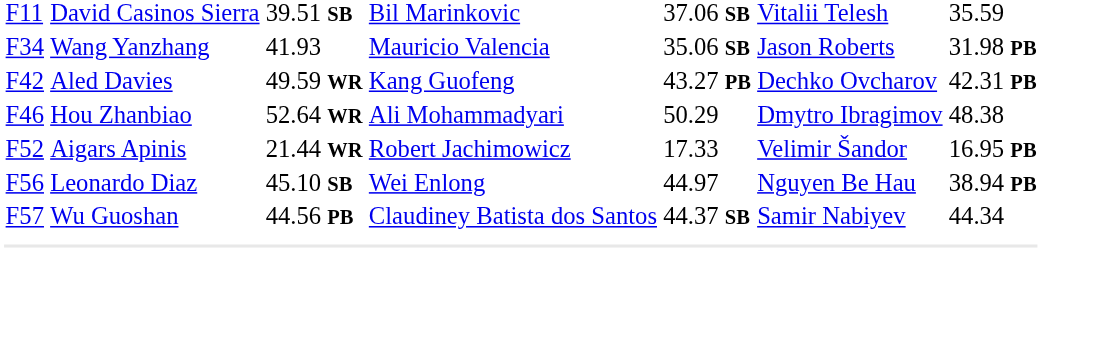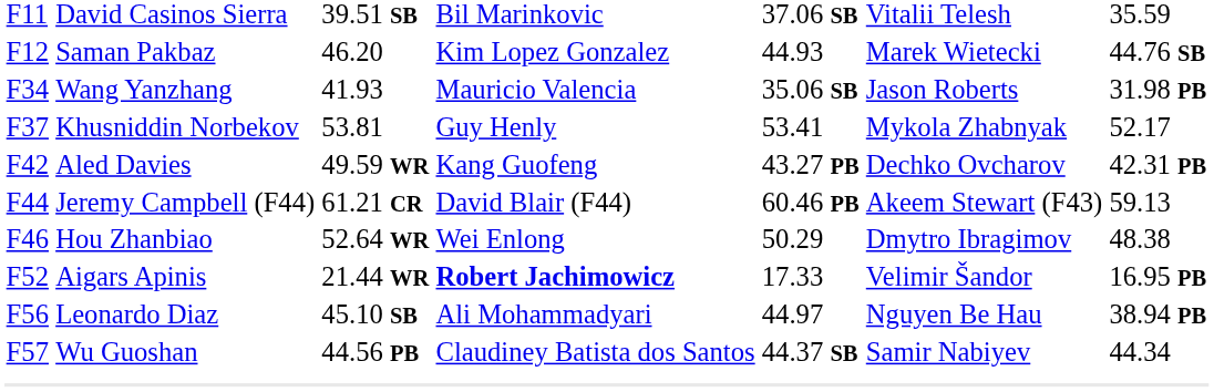+ row: F12 | Saman Pakbaz | 46.20 | Kim Lopez Gonzalez | 44.93 | Marek Wietecki | 44.76 SB
+ row: F37 | Khusniddin Norbekov | 53.81 | Guy Henly | 53.41 | Mykola Zhabnyak | 52.17
+ row: F44 | Jeremy Campbell (F44) | 61.21 CR | David Blair (F44) | 60.46 PB | Akeem Stewart (F43) | 59.13
Hou Zhanbiao | column 4: Ali Mohammadyari -> Wei Enlong
Aigars Apinis | column 4: normal -> bold
Leonardo Diaz | column 4: Wei Enlong -> Ali Mohammadyari
